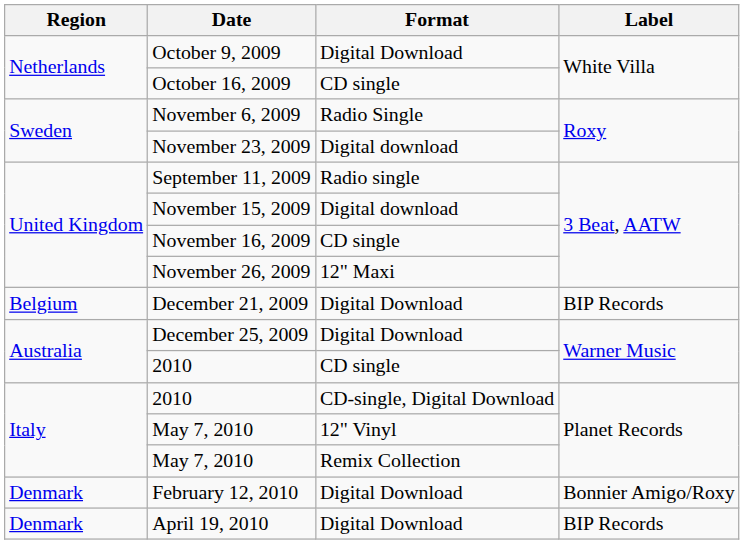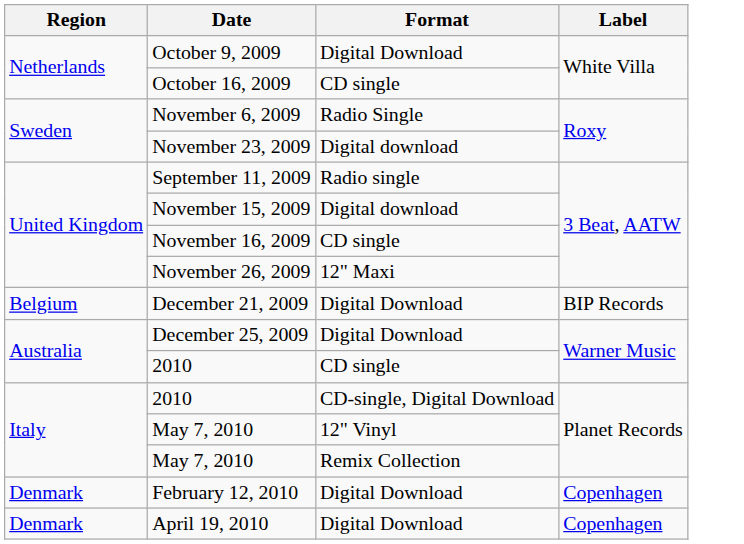February 12, 2010 | Label: Bonnier Amigo/Roxy -> Copenhagen
April 19, 2010 | Label: BIP Records -> Copenhagen
